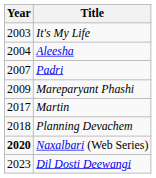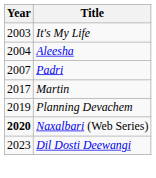- row: 2009 | Mareparyant Phashi
Planning Devachem | Year: 2018 -> 2019
